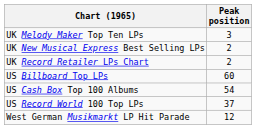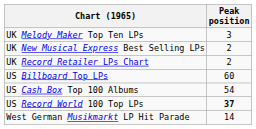US Record World 100 Top LPs | Peak position: normal -> bold
West German Musikmarkt LP Hit Parade | Peak position: 12 -> 14
